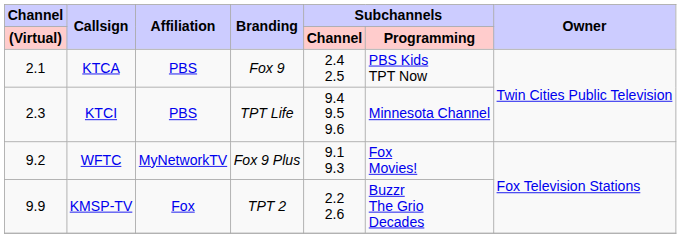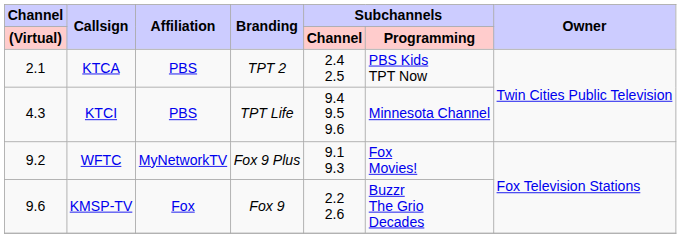KTCA | Branding: Fox 9 -> TPT 2
KTCI | Channel / (Virtual): 2.3 -> 4.3
KMSP-TV | Channel / (Virtual): 9.9 -> 9.6
KMSP-TV | Branding: TPT 2 -> Fox 9
